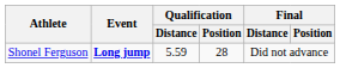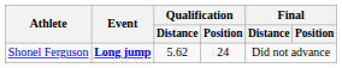Shonel Ferguson | Qualification / Distance: 5.59 -> 5.62
Shonel Ferguson | Qualification / Position: 28 -> 24
